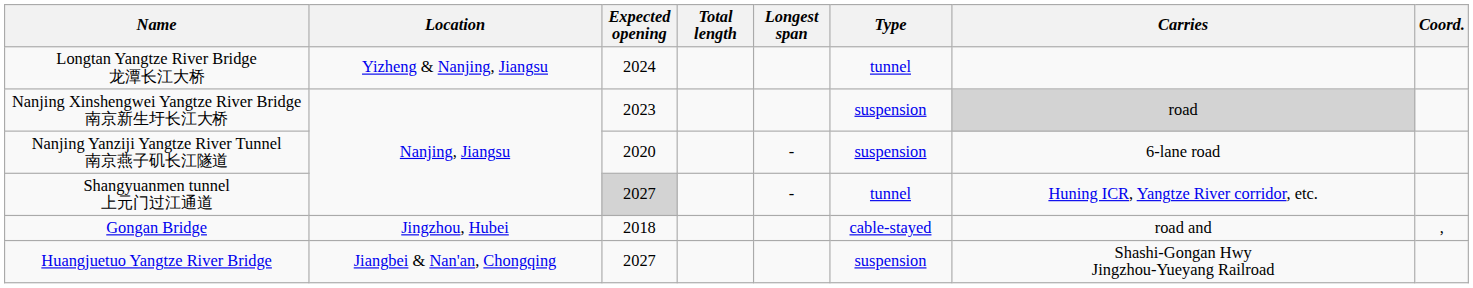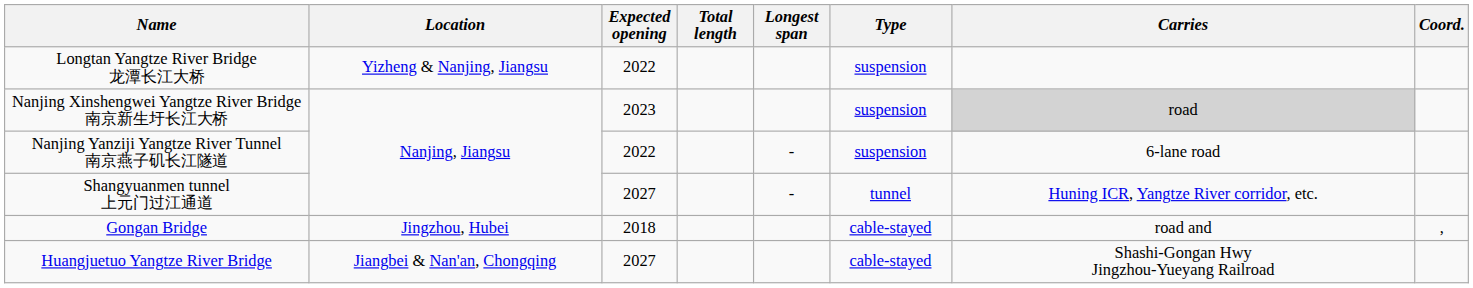Longtan Yangtze River Bridge 龙潭长江大桥 | Expected opening: 2024 -> 2022
Longtan Yangtze River Bridge 龙潭长江大桥 | Type: tunnel -> suspension
Nanjing Yanziji Yangtze River Tunnel 南京燕子矶长江隧道 | Expected opening: 2020 -> 2022
Shangyuanmen tunnel 上元门过江通道 | Expected opening: lightgrey background -> no background
Huangjuetuo Yangtze River Bridge | Type: suspension -> cable-stayed
